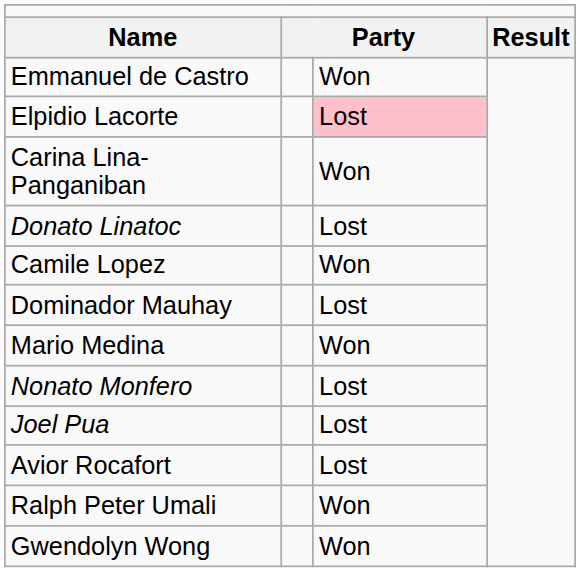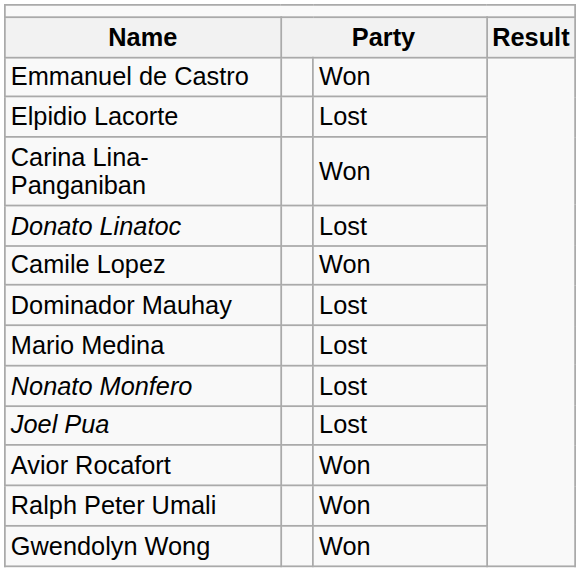Elpidio Lacorte | column 3: pink background -> no background
Mario Medina | column 3: Won -> Lost
Avior Rocafort | column 3: Lost -> Won
